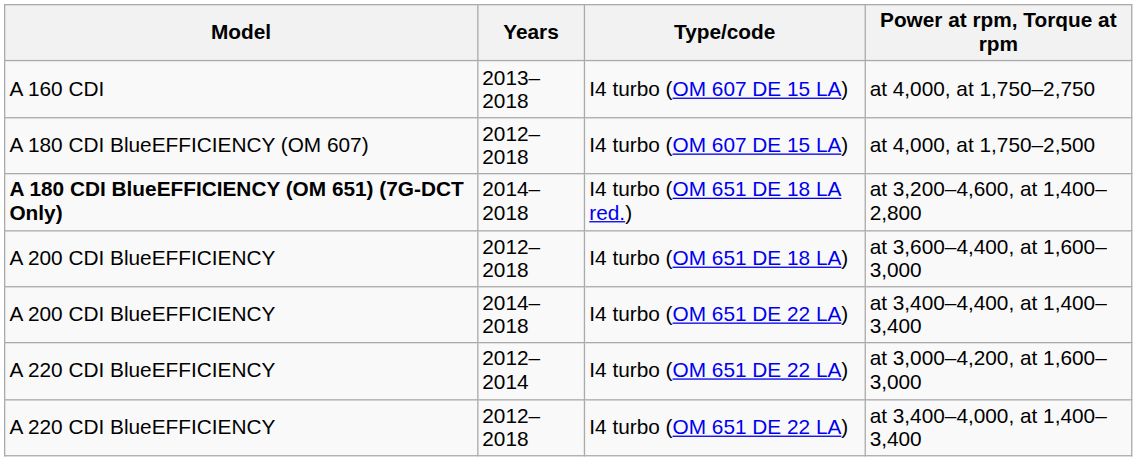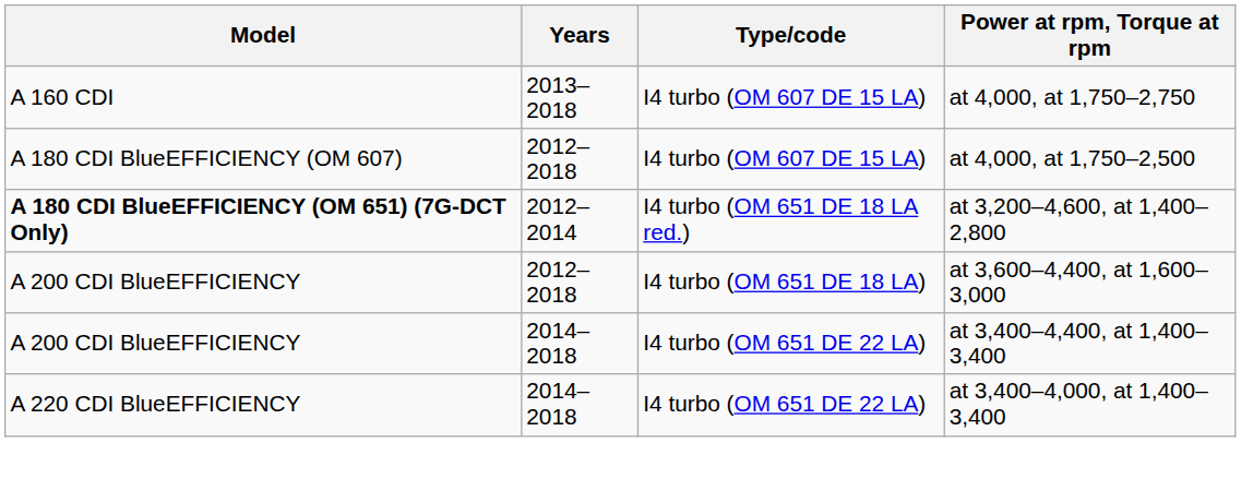at 3,200–4,600, at 1,400–2,800 | Years: 2014–2018 -> 2012–2014
- row: A 220 CDI BlueEFFICIENCY | 2012–2014 | I4 turbo (OM 651 DE 22 LA) | at 3,000–4,200, at 1,600–3,000
at 3,400–4,000, at 1,400–3,400 | Years: 2012–2018 -> 2014–2018
